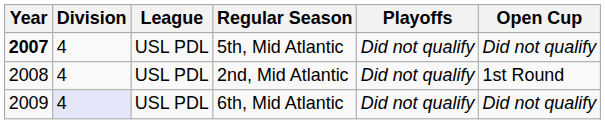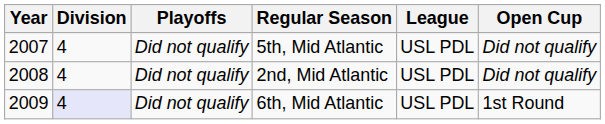columns swapped: League <-> Playoffs
5th, Mid Atlantic | Year: bold -> normal
2nd, Mid Atlantic | Open Cup: 1st Round -> Did not qualify
6th, Mid Atlantic | Open Cup: Did not qualify -> 1st Round
